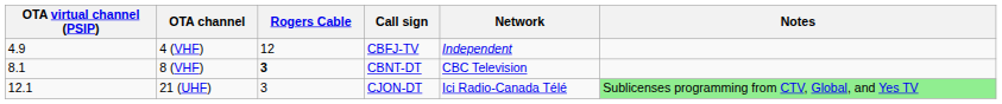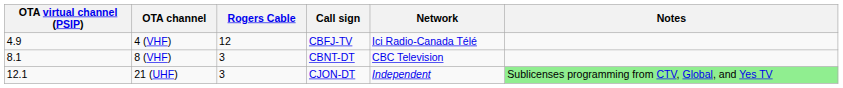4 (VHF) | Network: Independent -> Ici Radio-Canada Télé
8 (VHF) | Rogers Cable: bold -> normal
21 (UHF) | Network: Ici Radio-Canada Télé -> Independent
